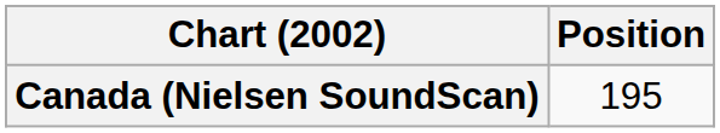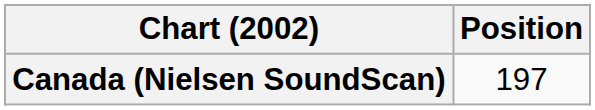Canada (Nielsen SoundScan) | Position: 195 -> 197
